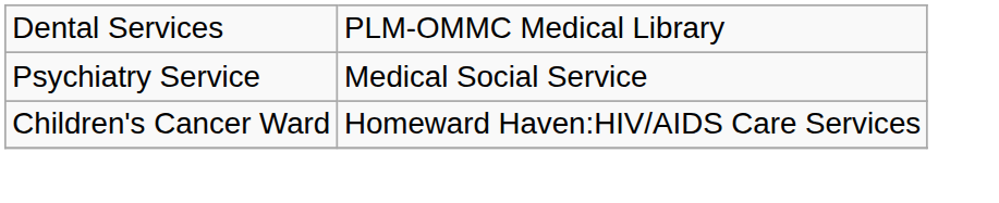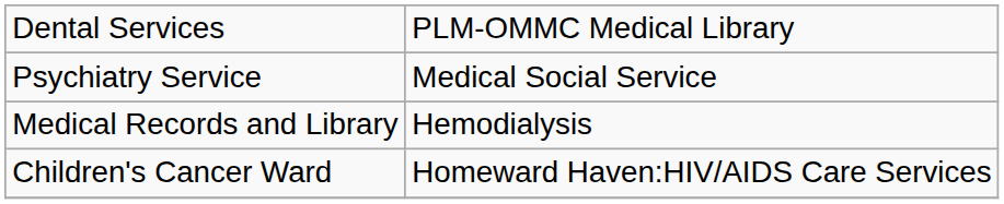+ row: Medical Records and Library | Hemodialysis
